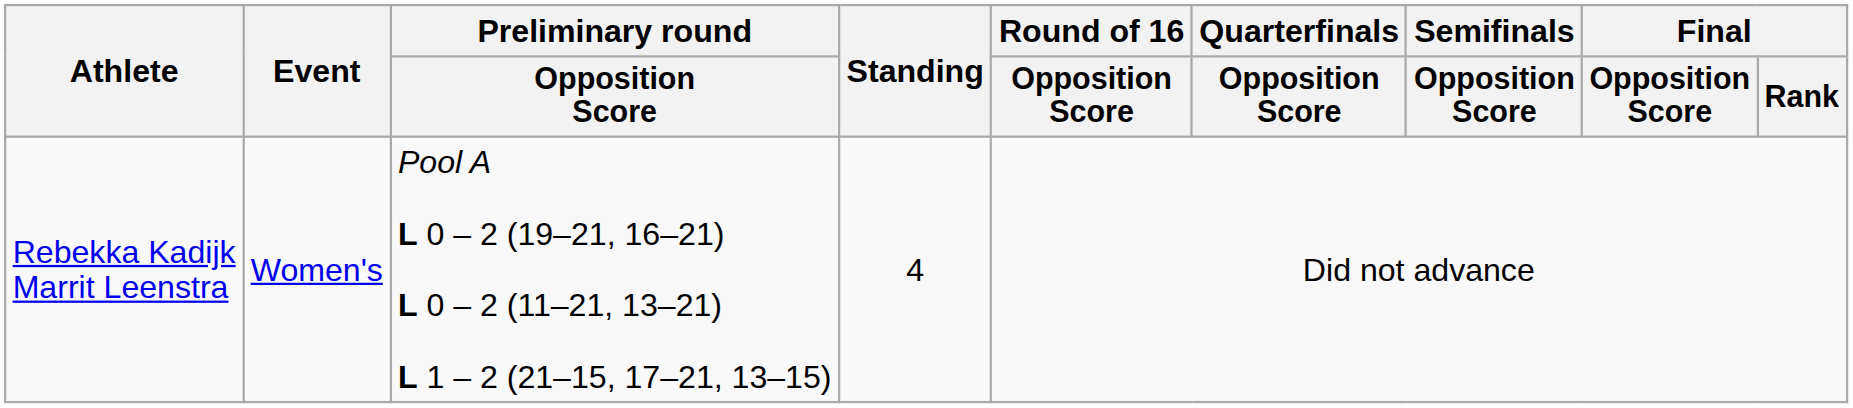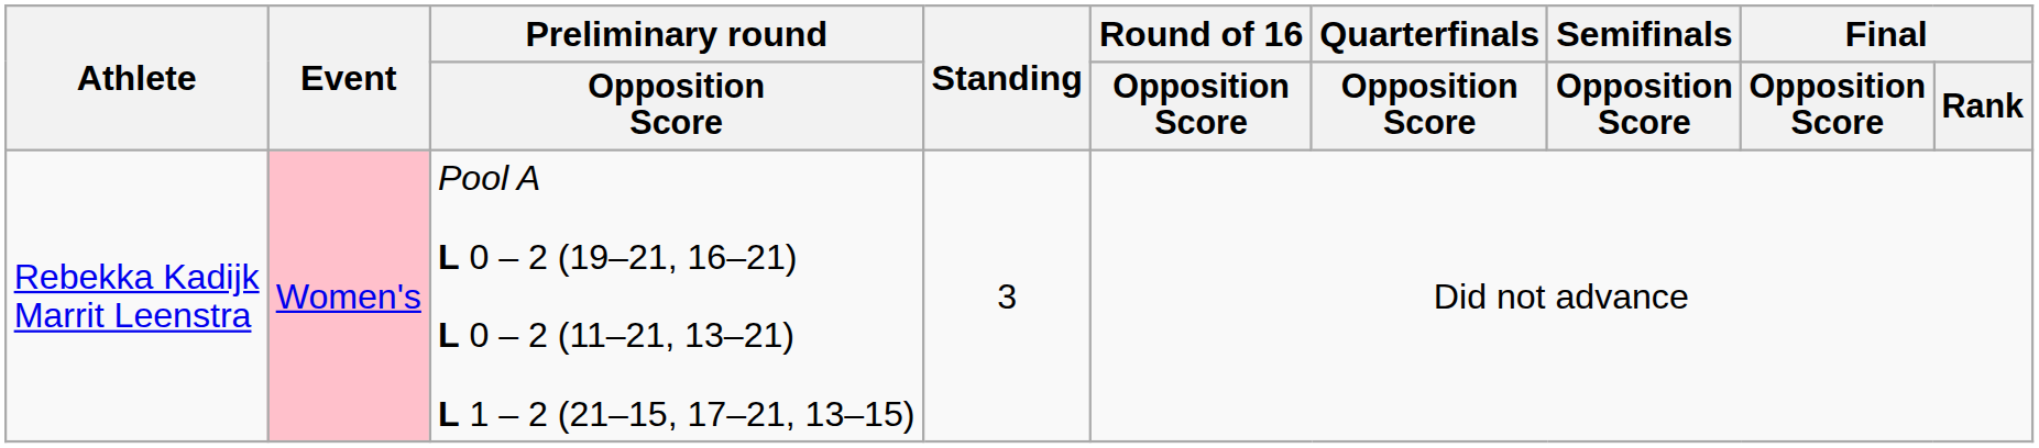Rebekka Kadijk Marrit Leenstra | Event: no background -> pink background
Rebekka Kadijk Marrit Leenstra | Standing: 4 -> 3
